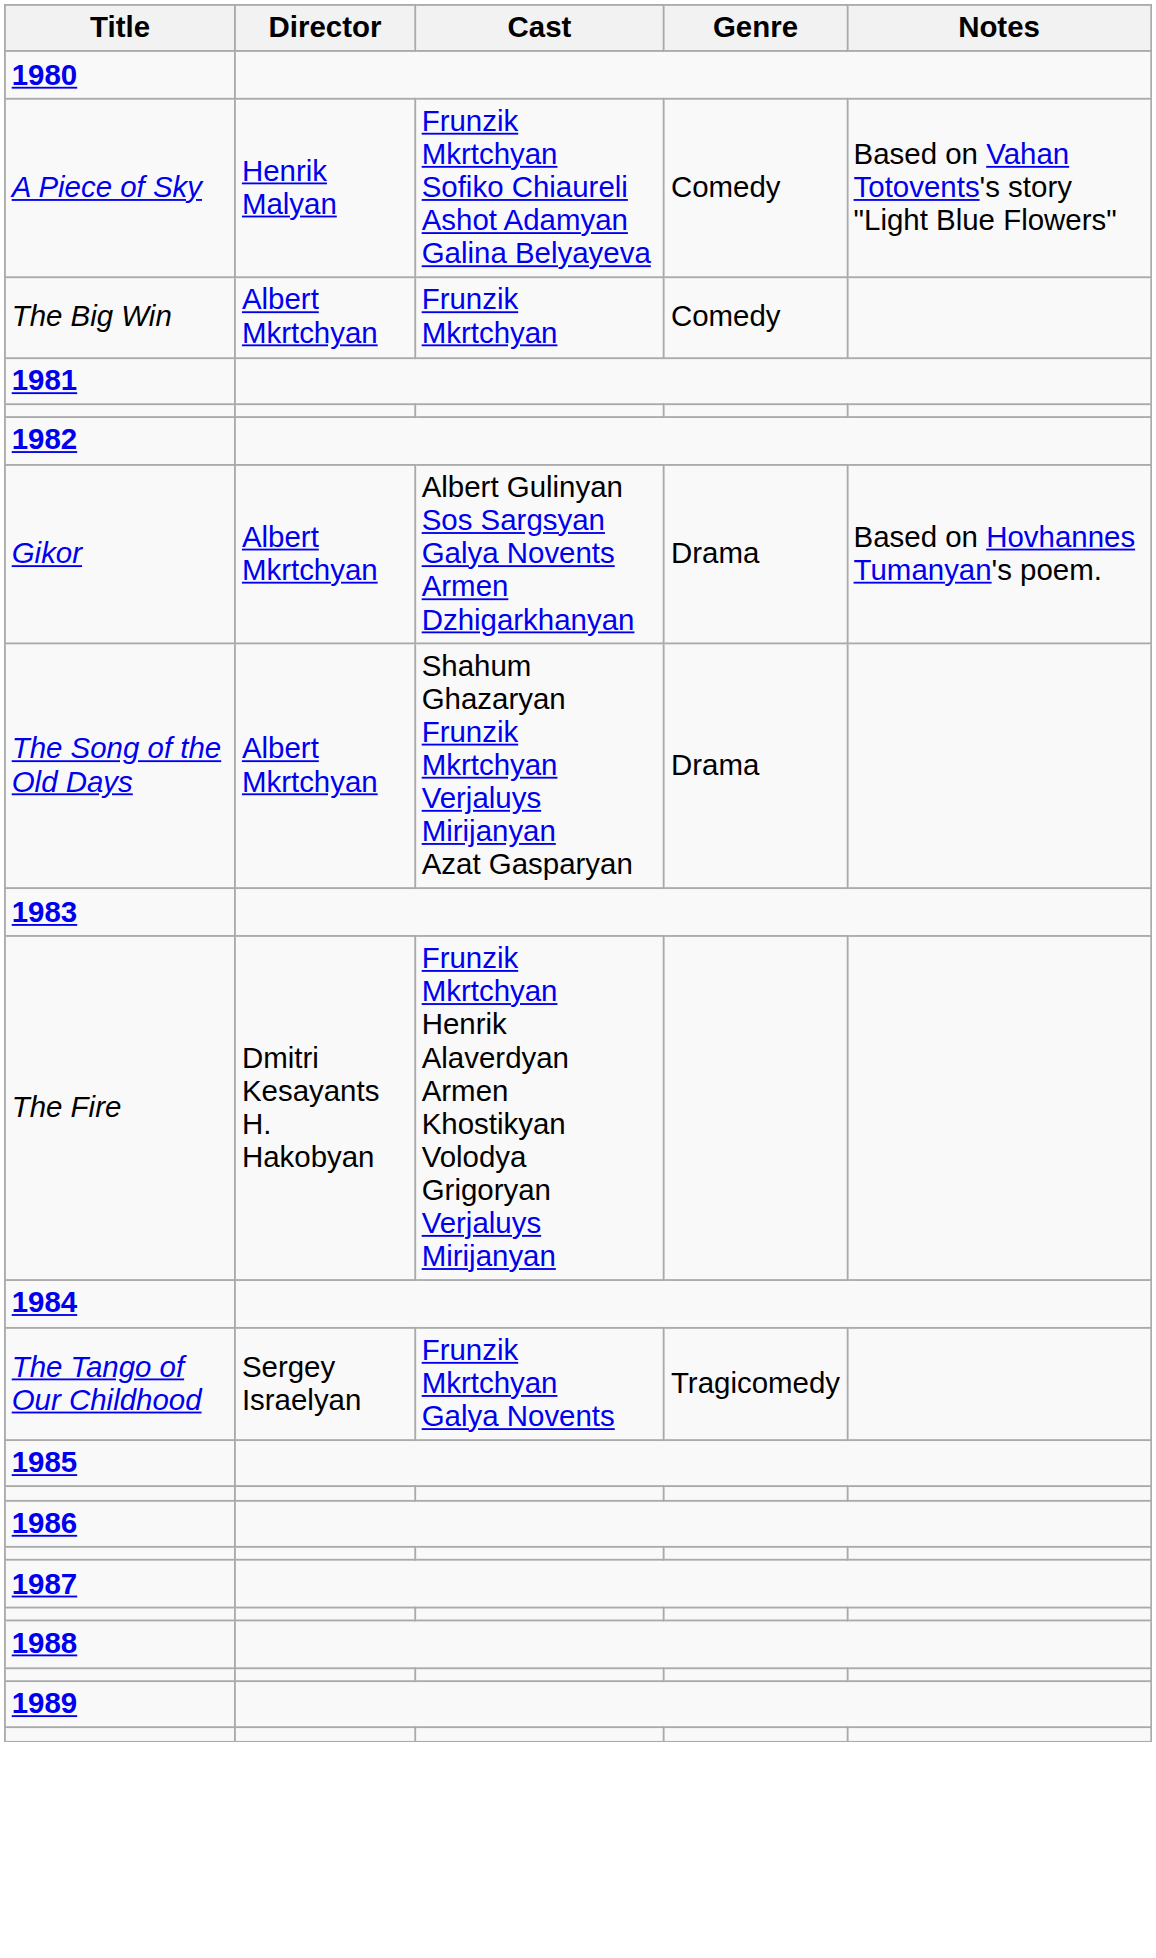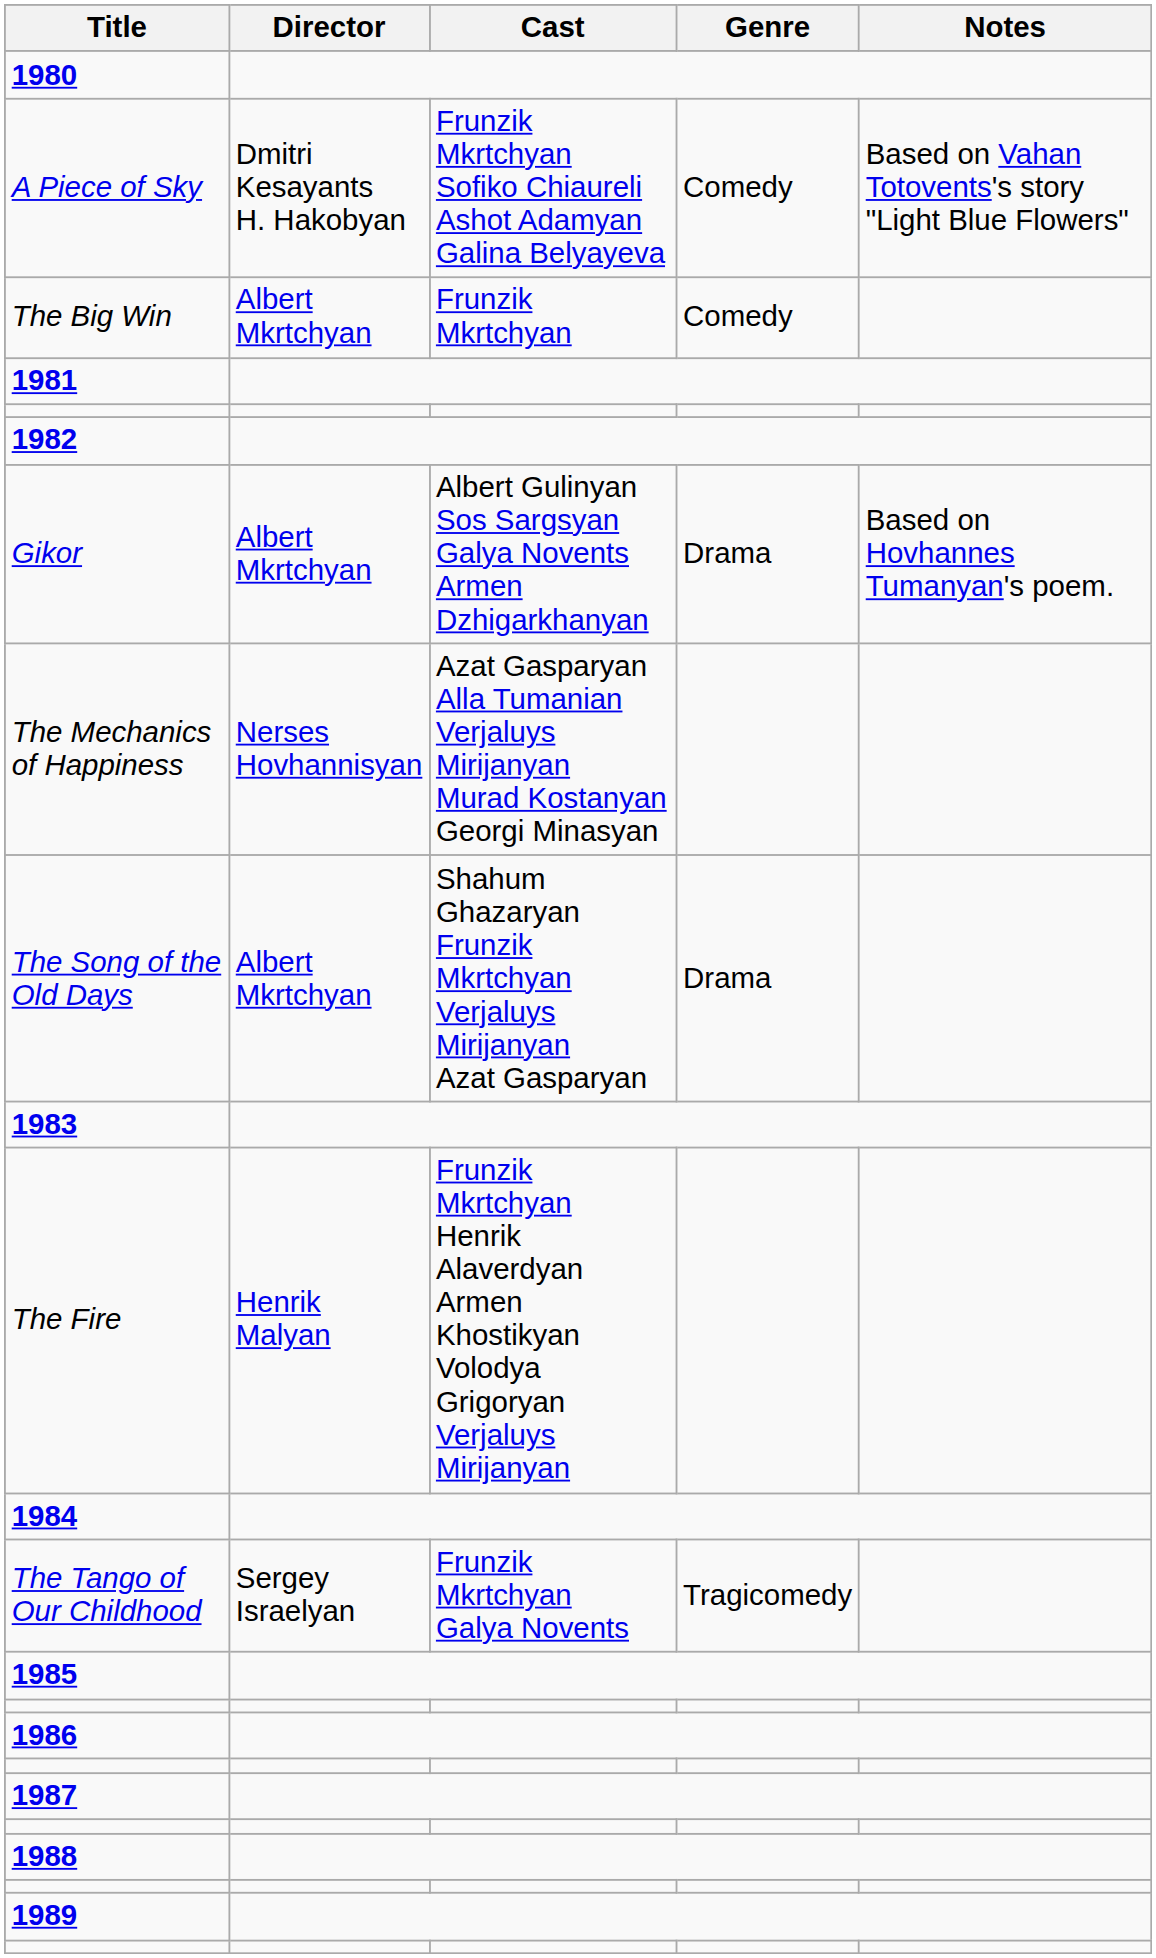A Piece of Sky | Director: Henrik Malyan -> Dmitri Kesayants H. Hakobyan
+ row: The Mechanics of Happiness | Nerses Hovhannisyan | Azat Gasparyan Alla Tumanian Verjaluys Mirijanyan Murad Kostanyan Georgi Minasyan
The Fire | Director: Dmitri Kesayants H. Hakobyan -> Henrik Malyan
